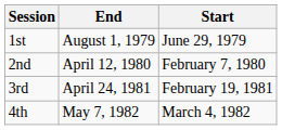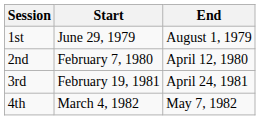columns swapped: Start <-> End
